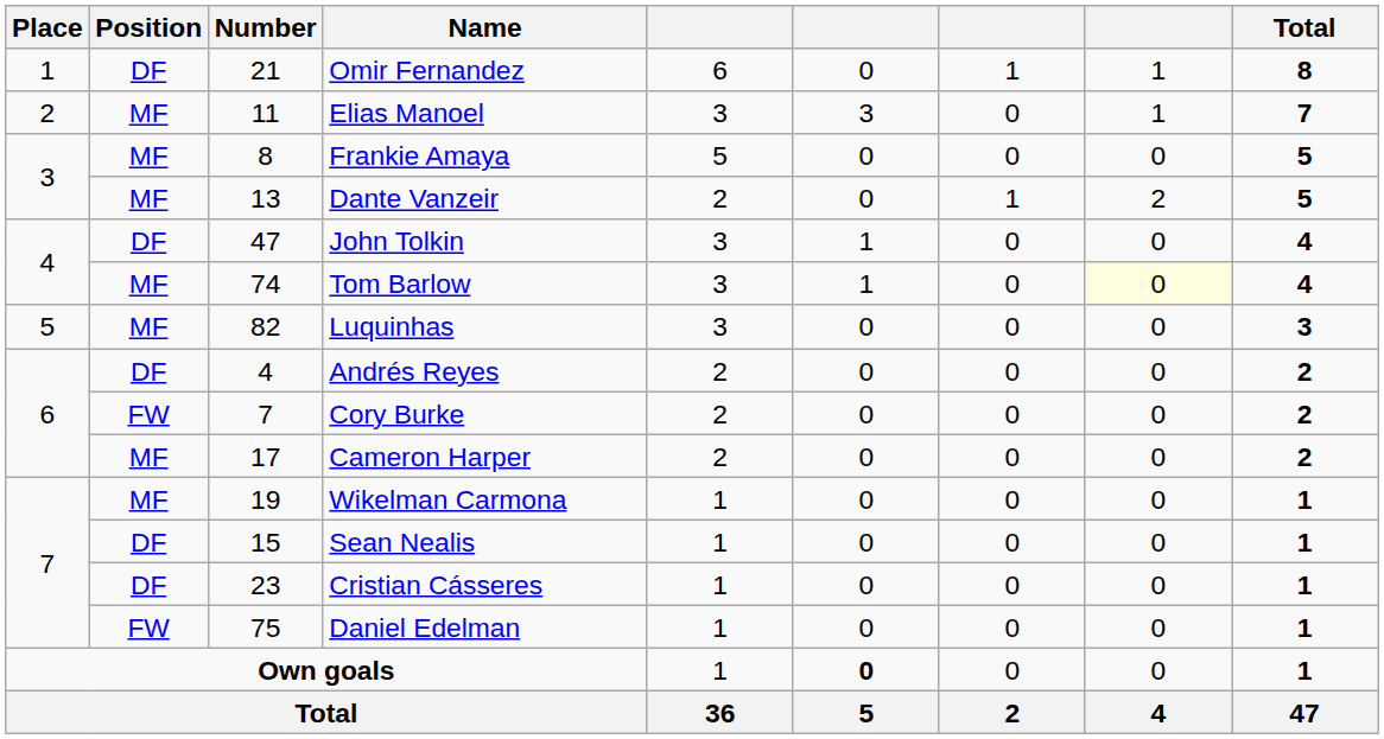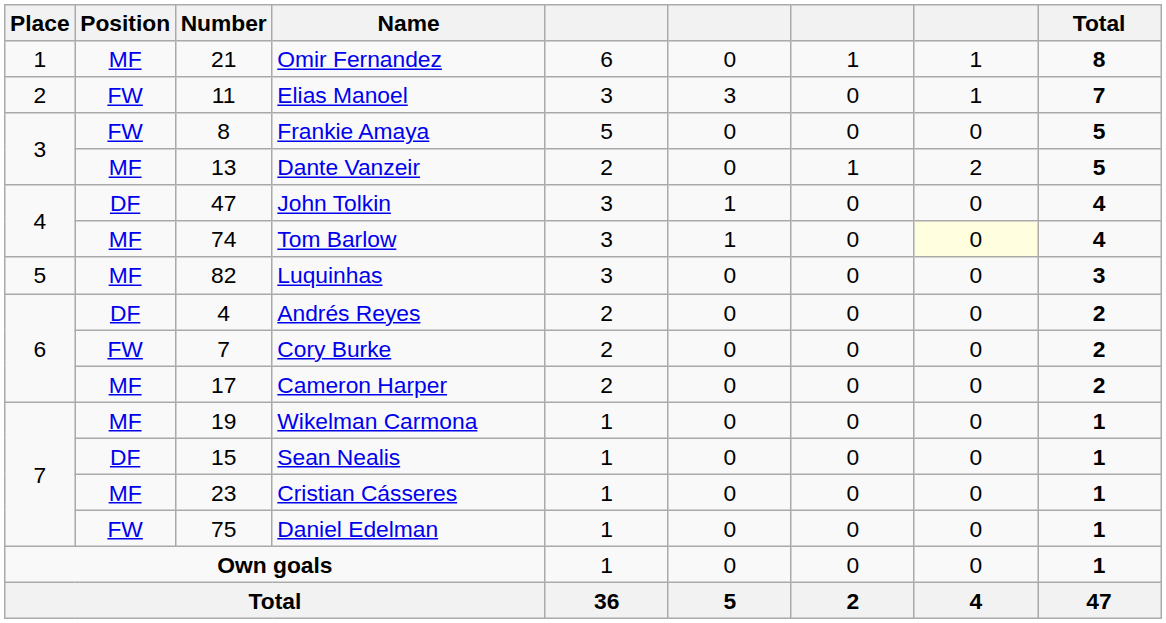Omir Fernandez | Position: DF -> MF
Elias Manoel | Position: MF -> FW
Frankie Amaya | Position: MF -> FW
Cristian Cásseres | Position: DF -> MF
Own goals | column 6: bold -> normal
